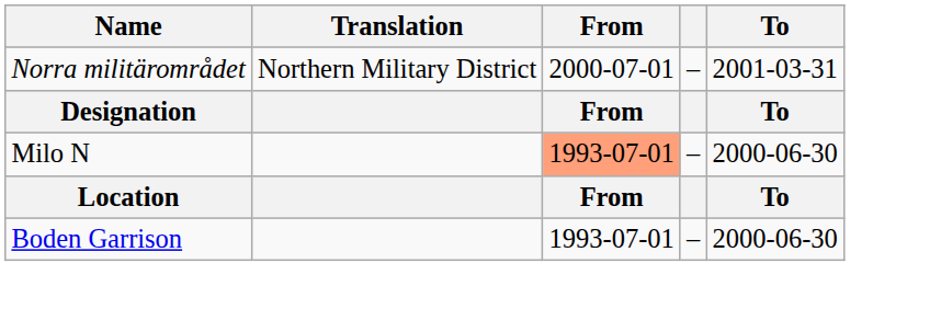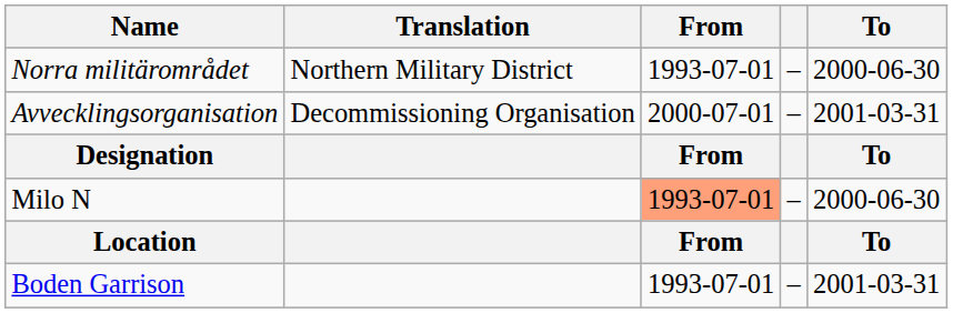Norra militärområdet | From: 2000-07-01 -> 1993-07-01
Norra militärområdet | To: 2001-03-31 -> 2000-06-30
+ row: Avvecklingsorganisation | Decommissioning Organisation | 2000-07-01 | – | 2001-03-31
Boden Garrison | To: 2000-06-30 -> 2001-03-31
